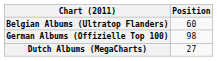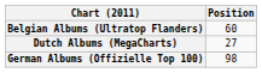rows swapped: Dutch Albums (MegaCharts) <-> German Albums (Offizielle Top 100)
